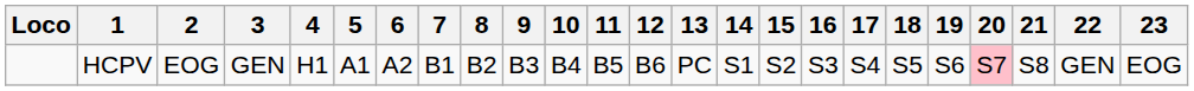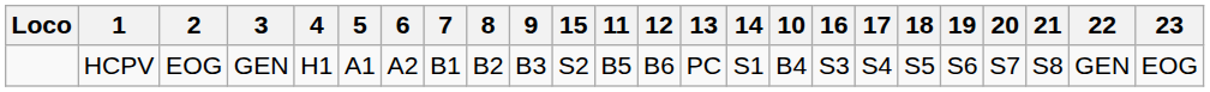columns swapped: 10 <-> 15
HCPV | 20: pink background -> no background
